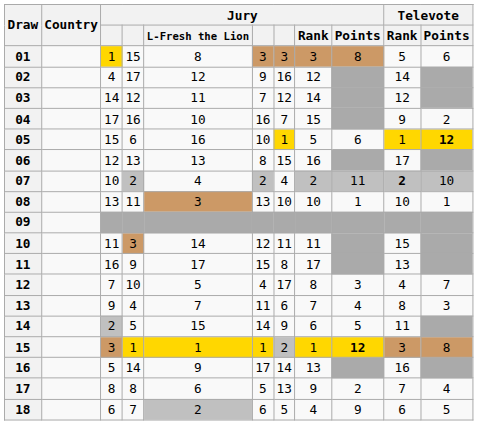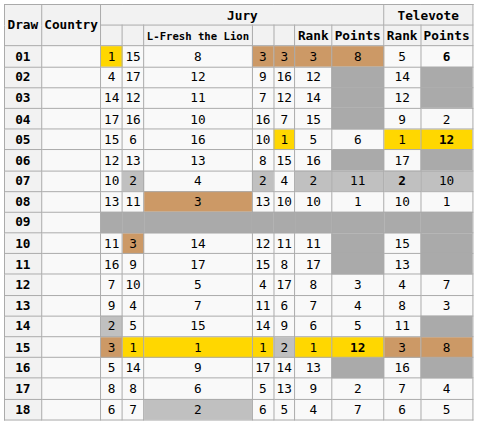01 | Televote / Points: normal -> bold
18 | Jury / Points: 9 -> 7
